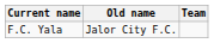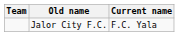columns swapped: Team <-> Current name
